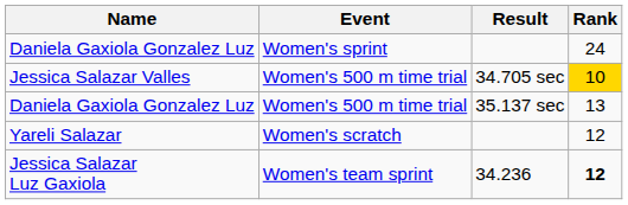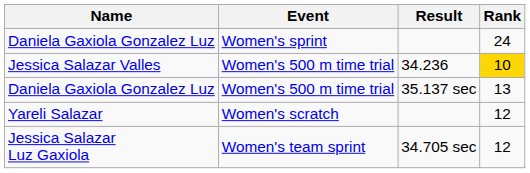Jessica Salazar Valles | Result: 34.705 sec -> 34.236
Jessica Salazar Luz Gaxiola | Result: 34.236 -> 34.705 sec
Jessica Salazar Luz Gaxiola | Rank: bold -> normal
